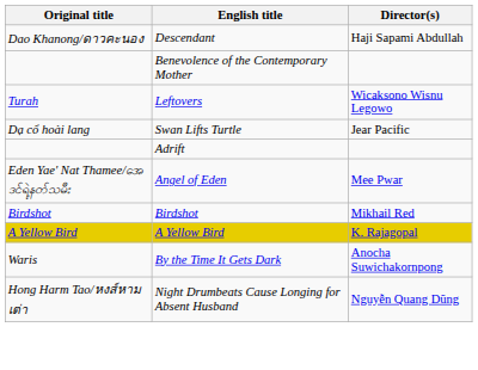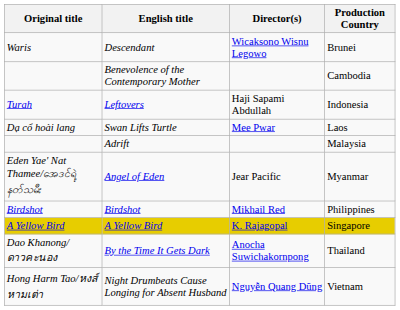+ column: Production Country | Brunei | Cambodia | Indonesia | Laos | Malaysia | Myanmar | Philippines | Singapore | Thailand | Vietnam
Descendant | Original title: Dao Khanong/ดาวคะนอง -> Waris
Descendant | Director(s): Haji Sapami Abdullah -> Wicaksono Wisnu Legowo
Leftovers | Director(s): Wicaksono Wisnu Legowo -> Haji Sapami Abdullah
Swan Lifts Turtle | Director(s): Jear Pacific -> Mee Pwar
Angel of Eden | Director(s): Mee Pwar -> Jear Pacific
By the Time It Gets Dark | Original title: Waris -> Dao Khanong/ดาวคะนอง
